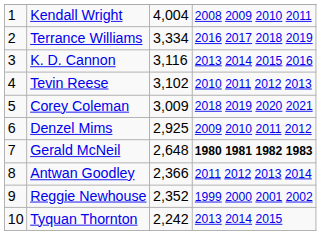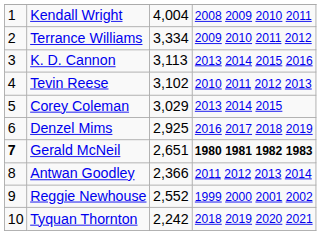Terrance Williams | column 4: 2016 2017 2018 2019 -> 2009 2010 2011 2012
K. D. Cannon | column 3: 3,116 -> 3,113
Corey Coleman | column 3: 3,009 -> 3,029
Corey Coleman | column 4: 2018 2019 2020 2021 -> 2013 2014 2015
Denzel Mims | column 4: 2009 2010 2011 2012 -> 2016 2017 2018 2019
Gerald McNeil | column 1: normal -> bold
Gerald McNeil | column 3: 2,648 -> 2,651
Reggie Newhouse | column 3: 2,352 -> 2,552
Tyquan Thornton | column 4: 2013 2014 2015 -> 2018 2019 2020 2021
